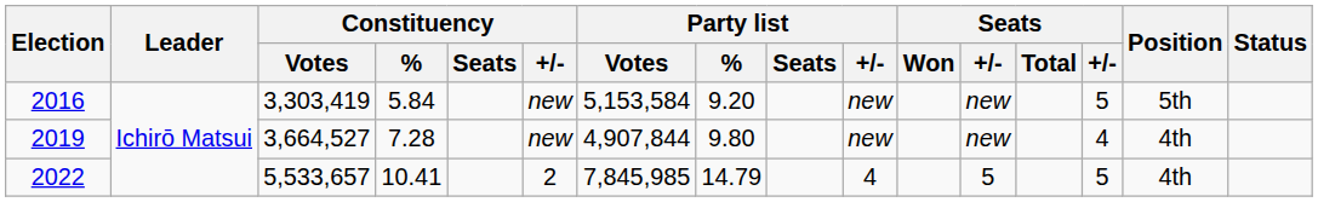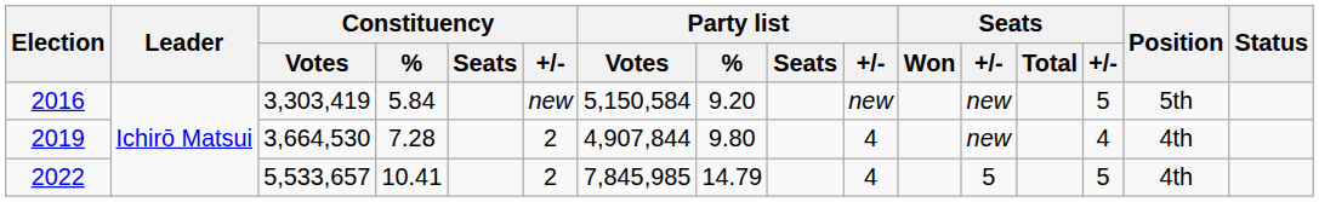2016 | Party list / Votes: 5,153,584 -> 5,150,584
2019 | Constituency / Votes: 3,664,527 -> 3,664,530
2019 | Constituency / +/-: new -> 2
2019 | Party list / +/-: new -> 4
